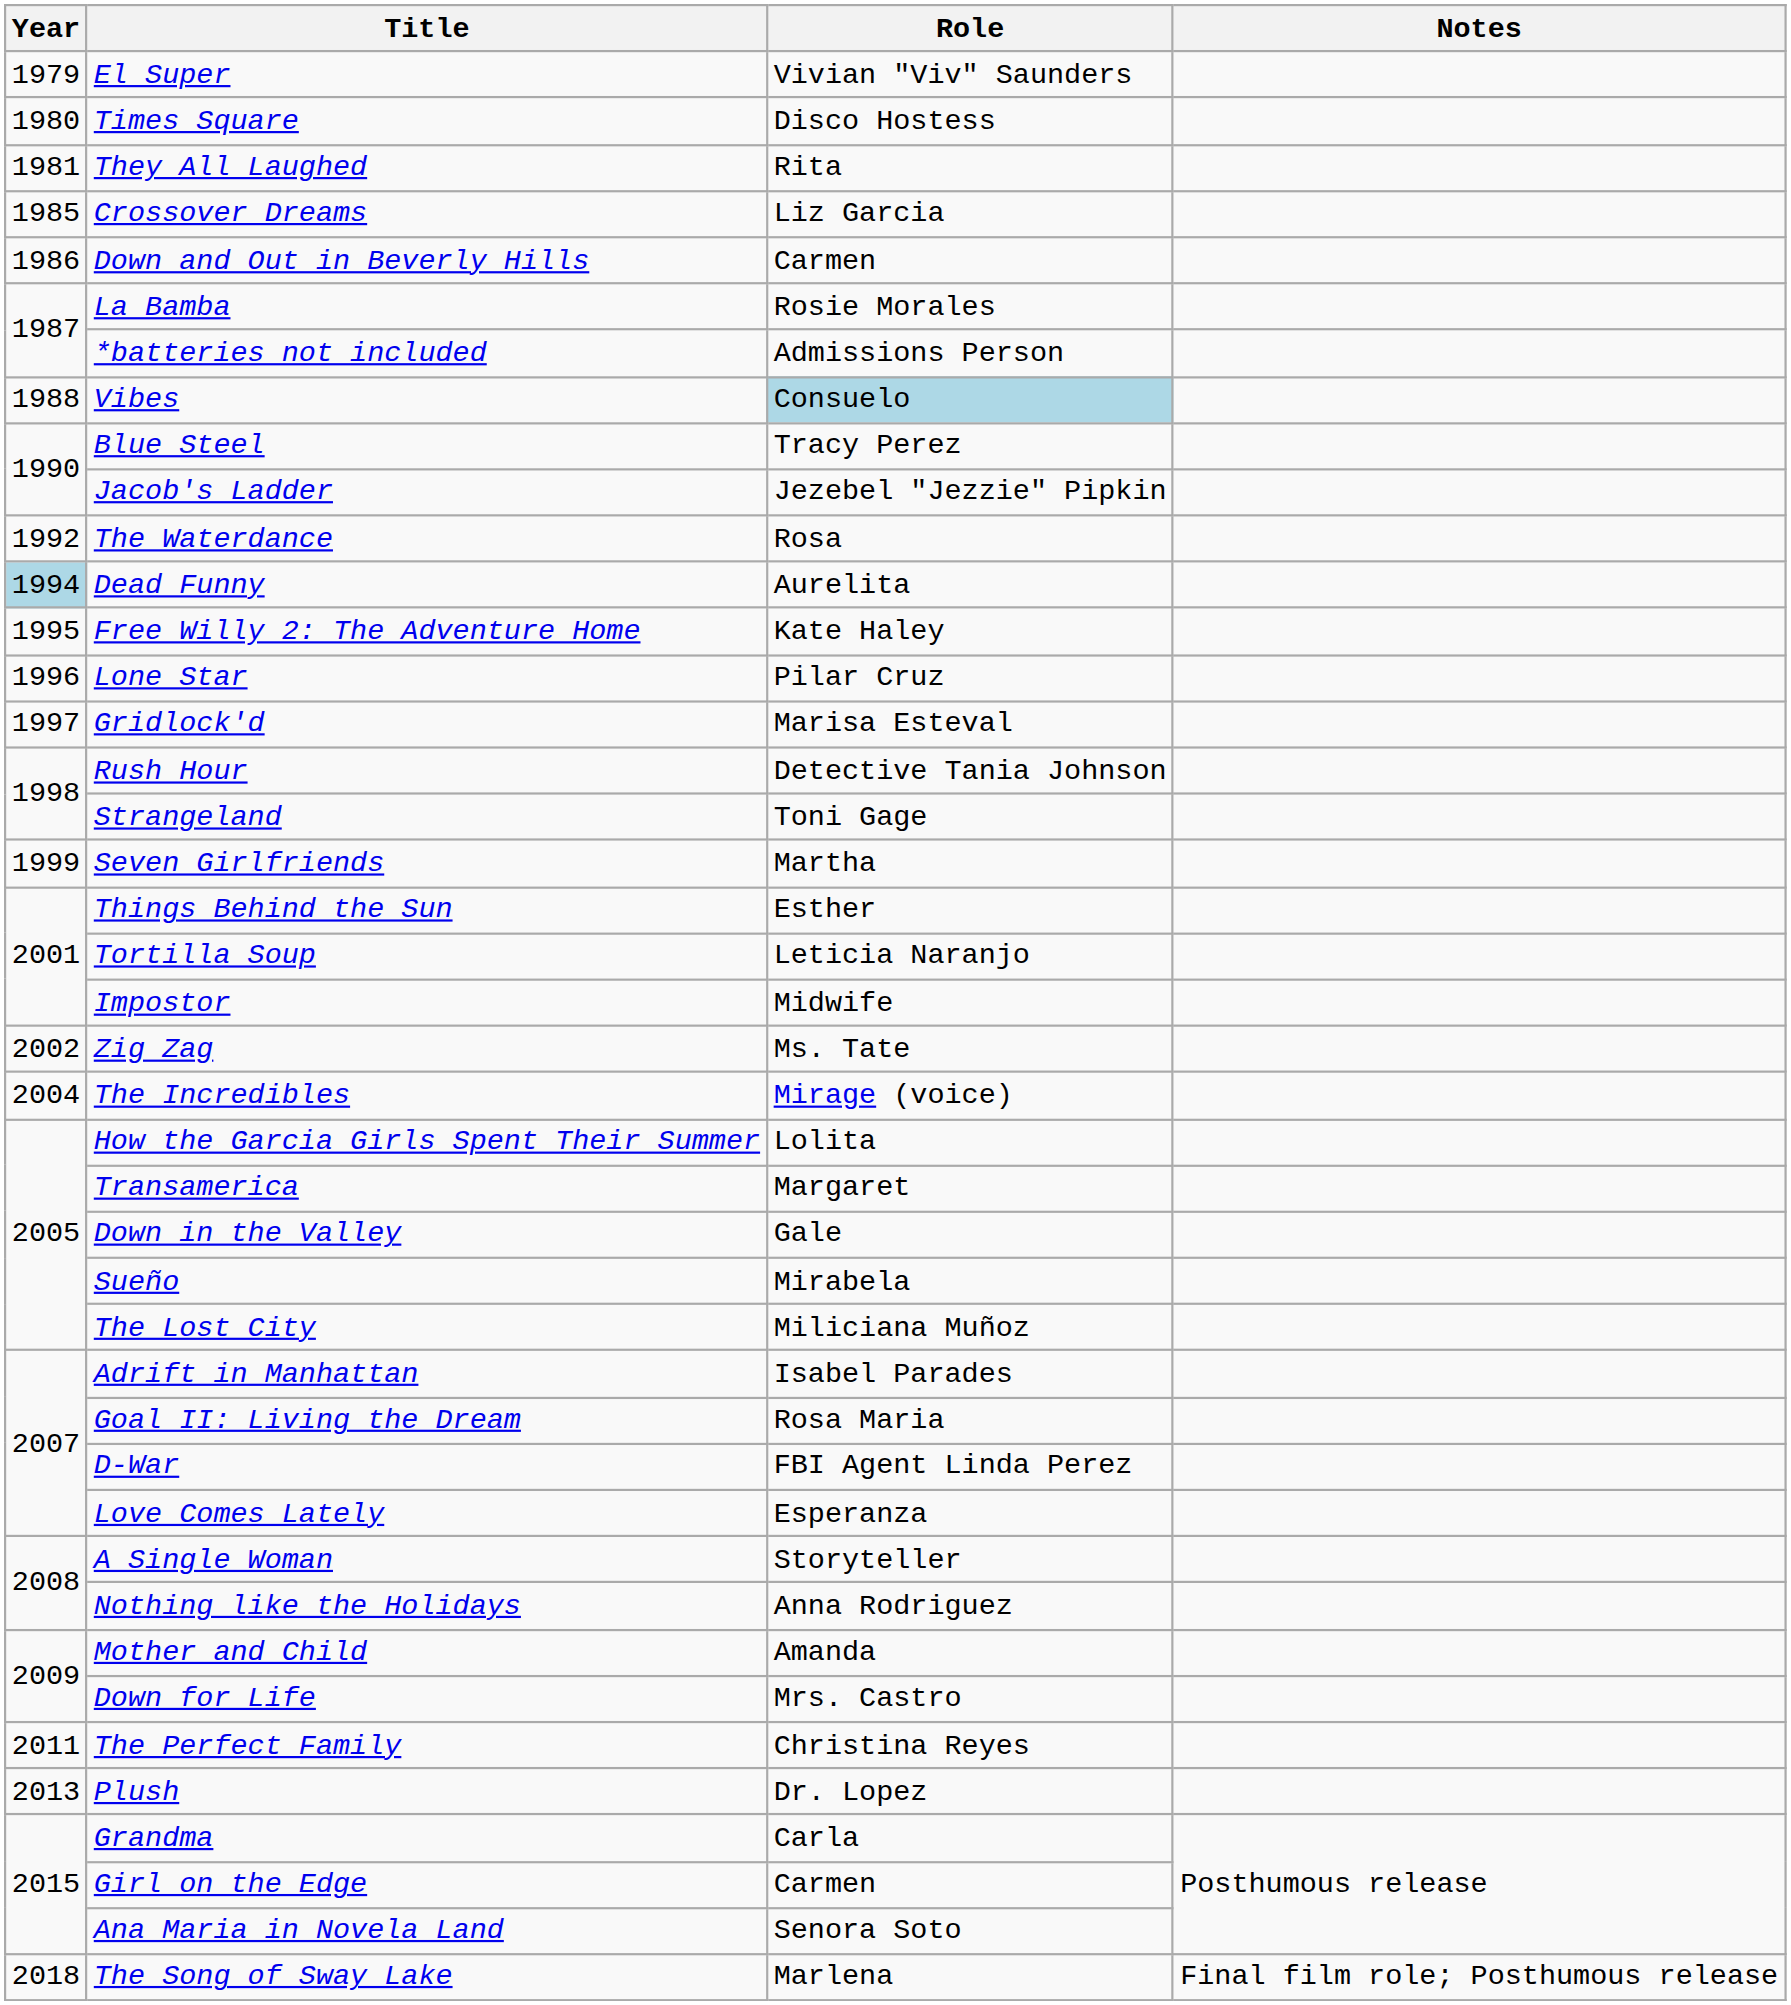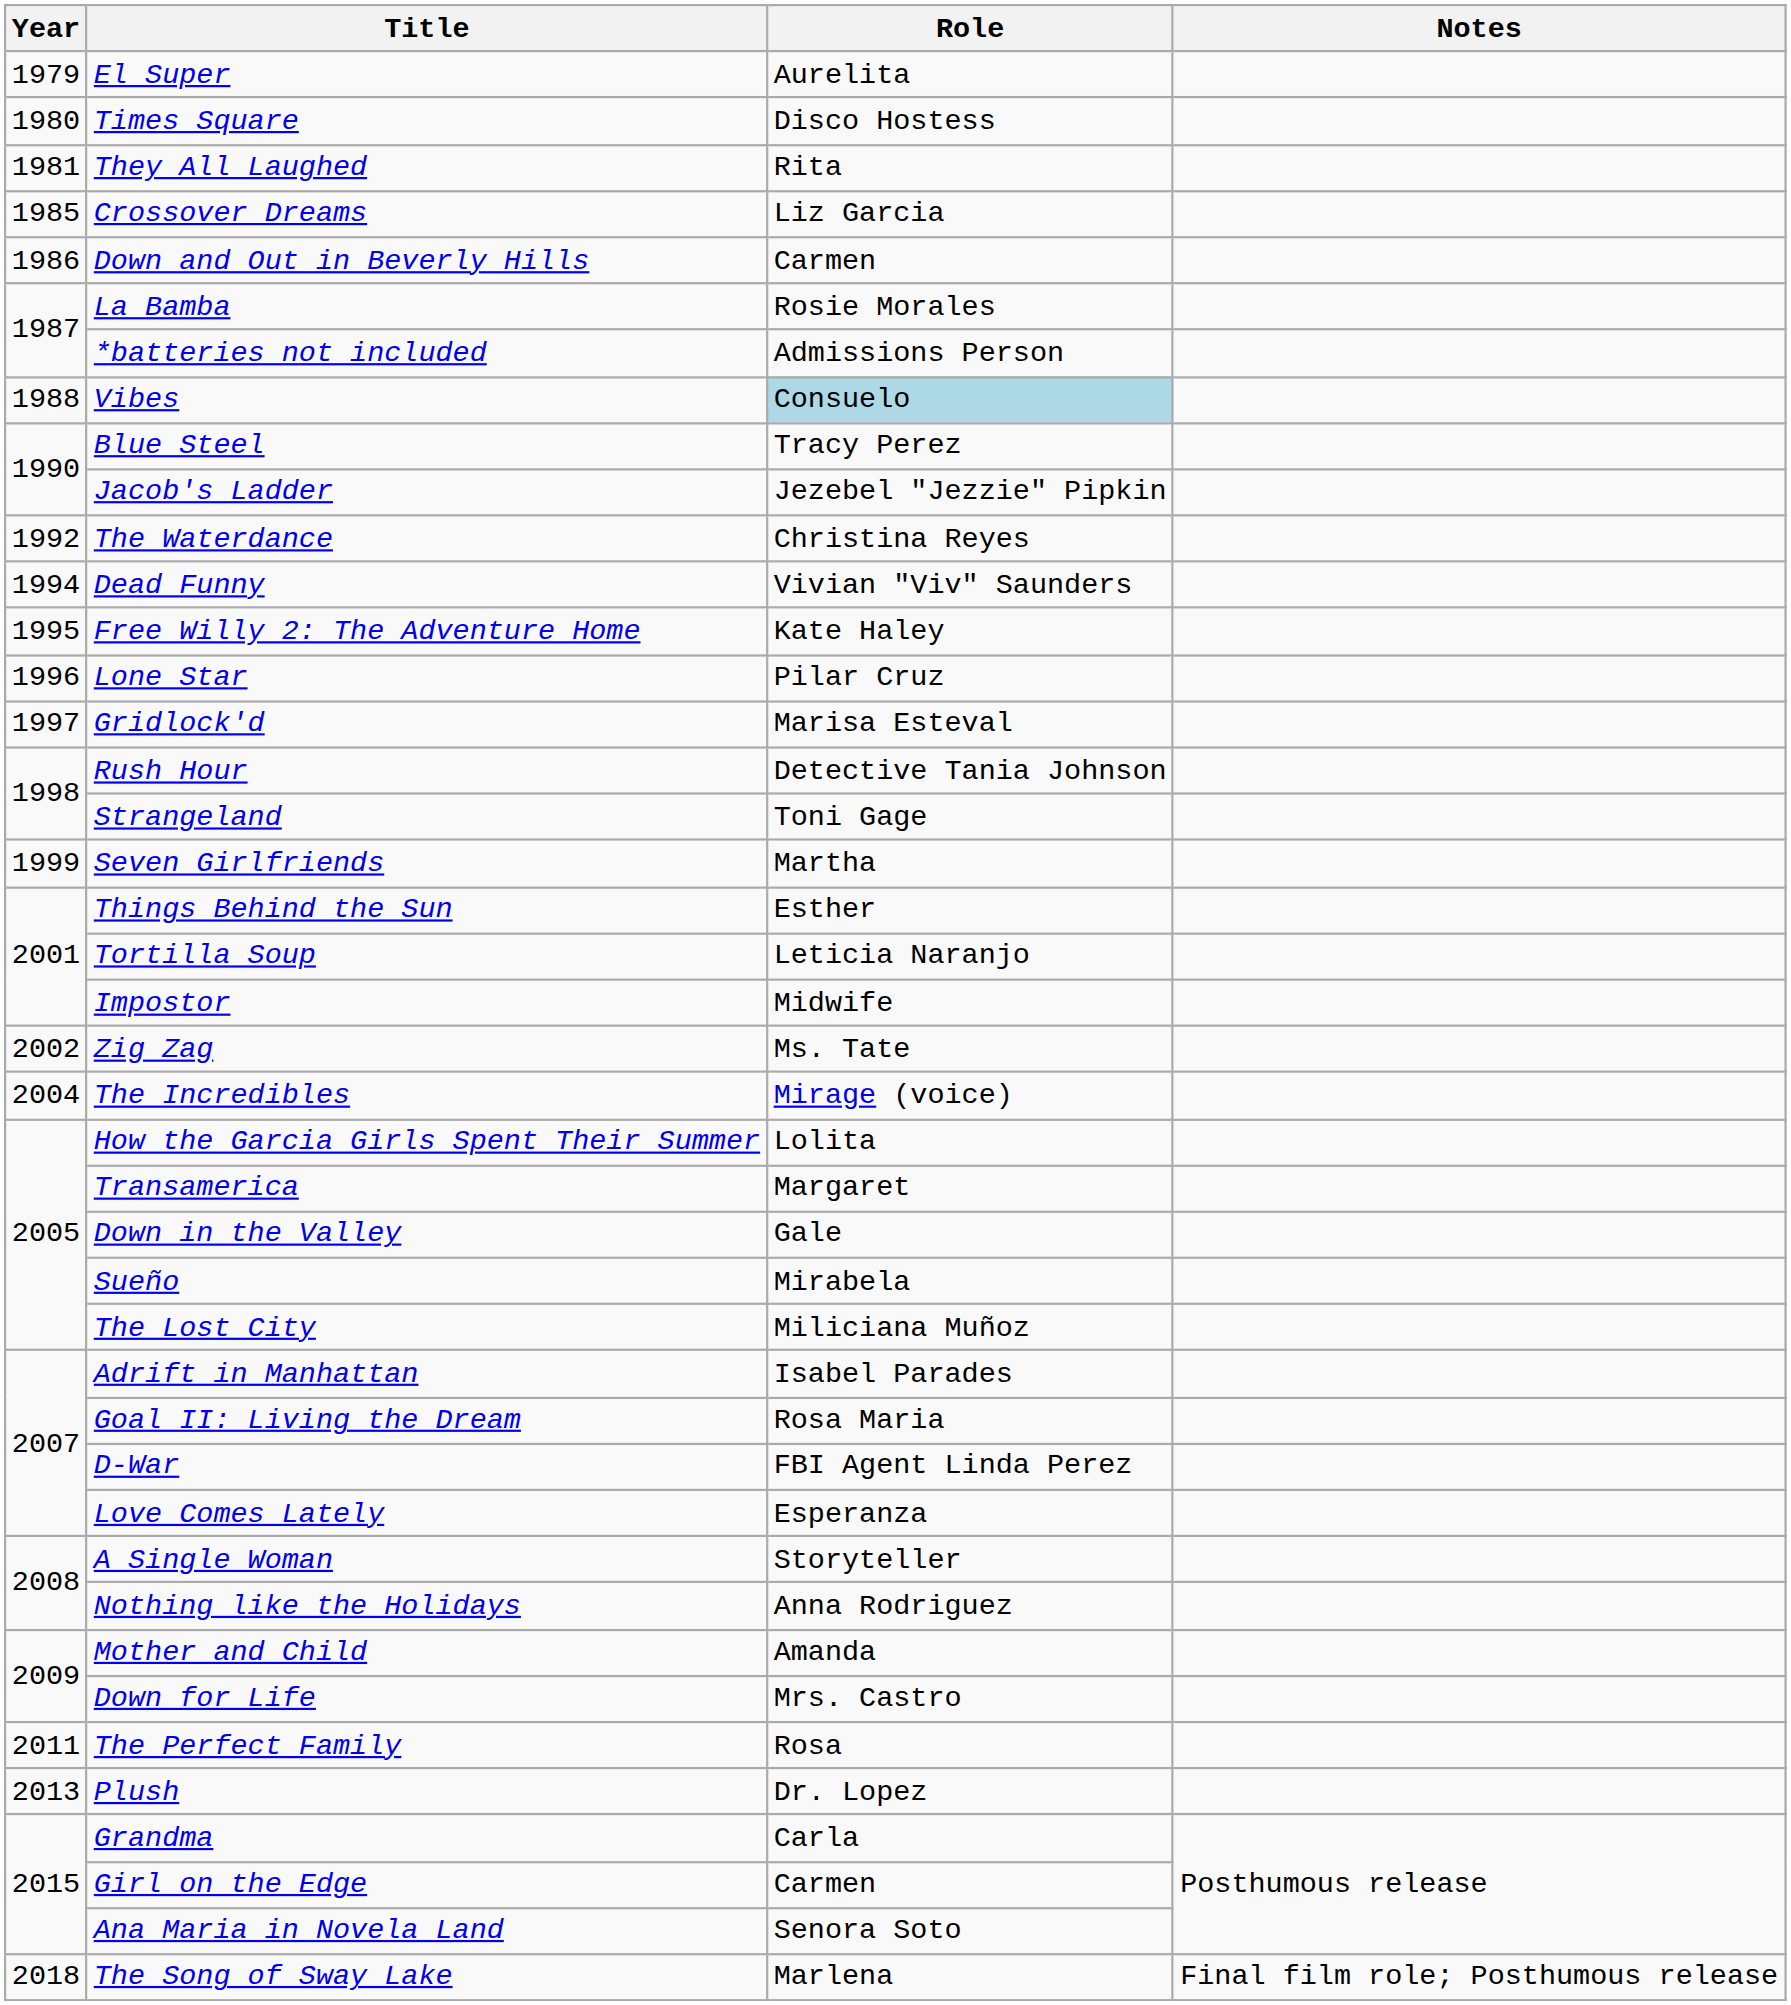El Super | Role: Vivian "Viv" Saunders -> Aurelita
The Waterdance | Role: Rosa -> Christina Reyes
Dead Funny | Year: lightblue background -> no background
Dead Funny | Role: Aurelita -> Vivian "Viv" Saunders
The Perfect Family | Role: Christina Reyes -> Rosa
